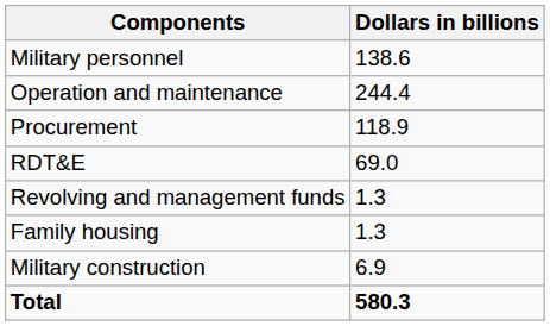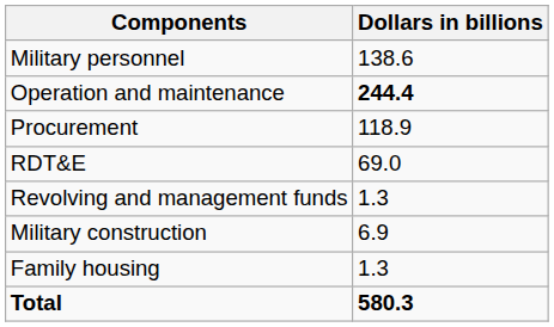Operation and maintenance | Dollars in billions: normal -> bold
rows swapped: Military construction <-> Family housing
